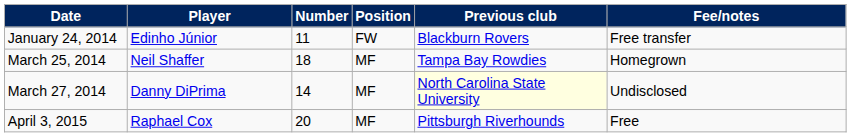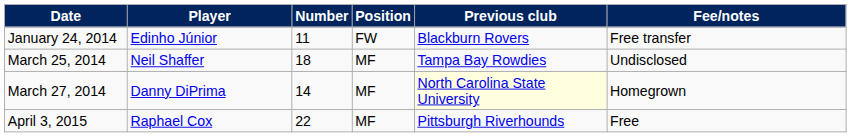March 25, 2014 | Fee/notes: Homegrown -> Undisclosed
March 27, 2014 | Fee/notes: Undisclosed -> Homegrown
April 3, 2015 | Number: 20 -> 22
